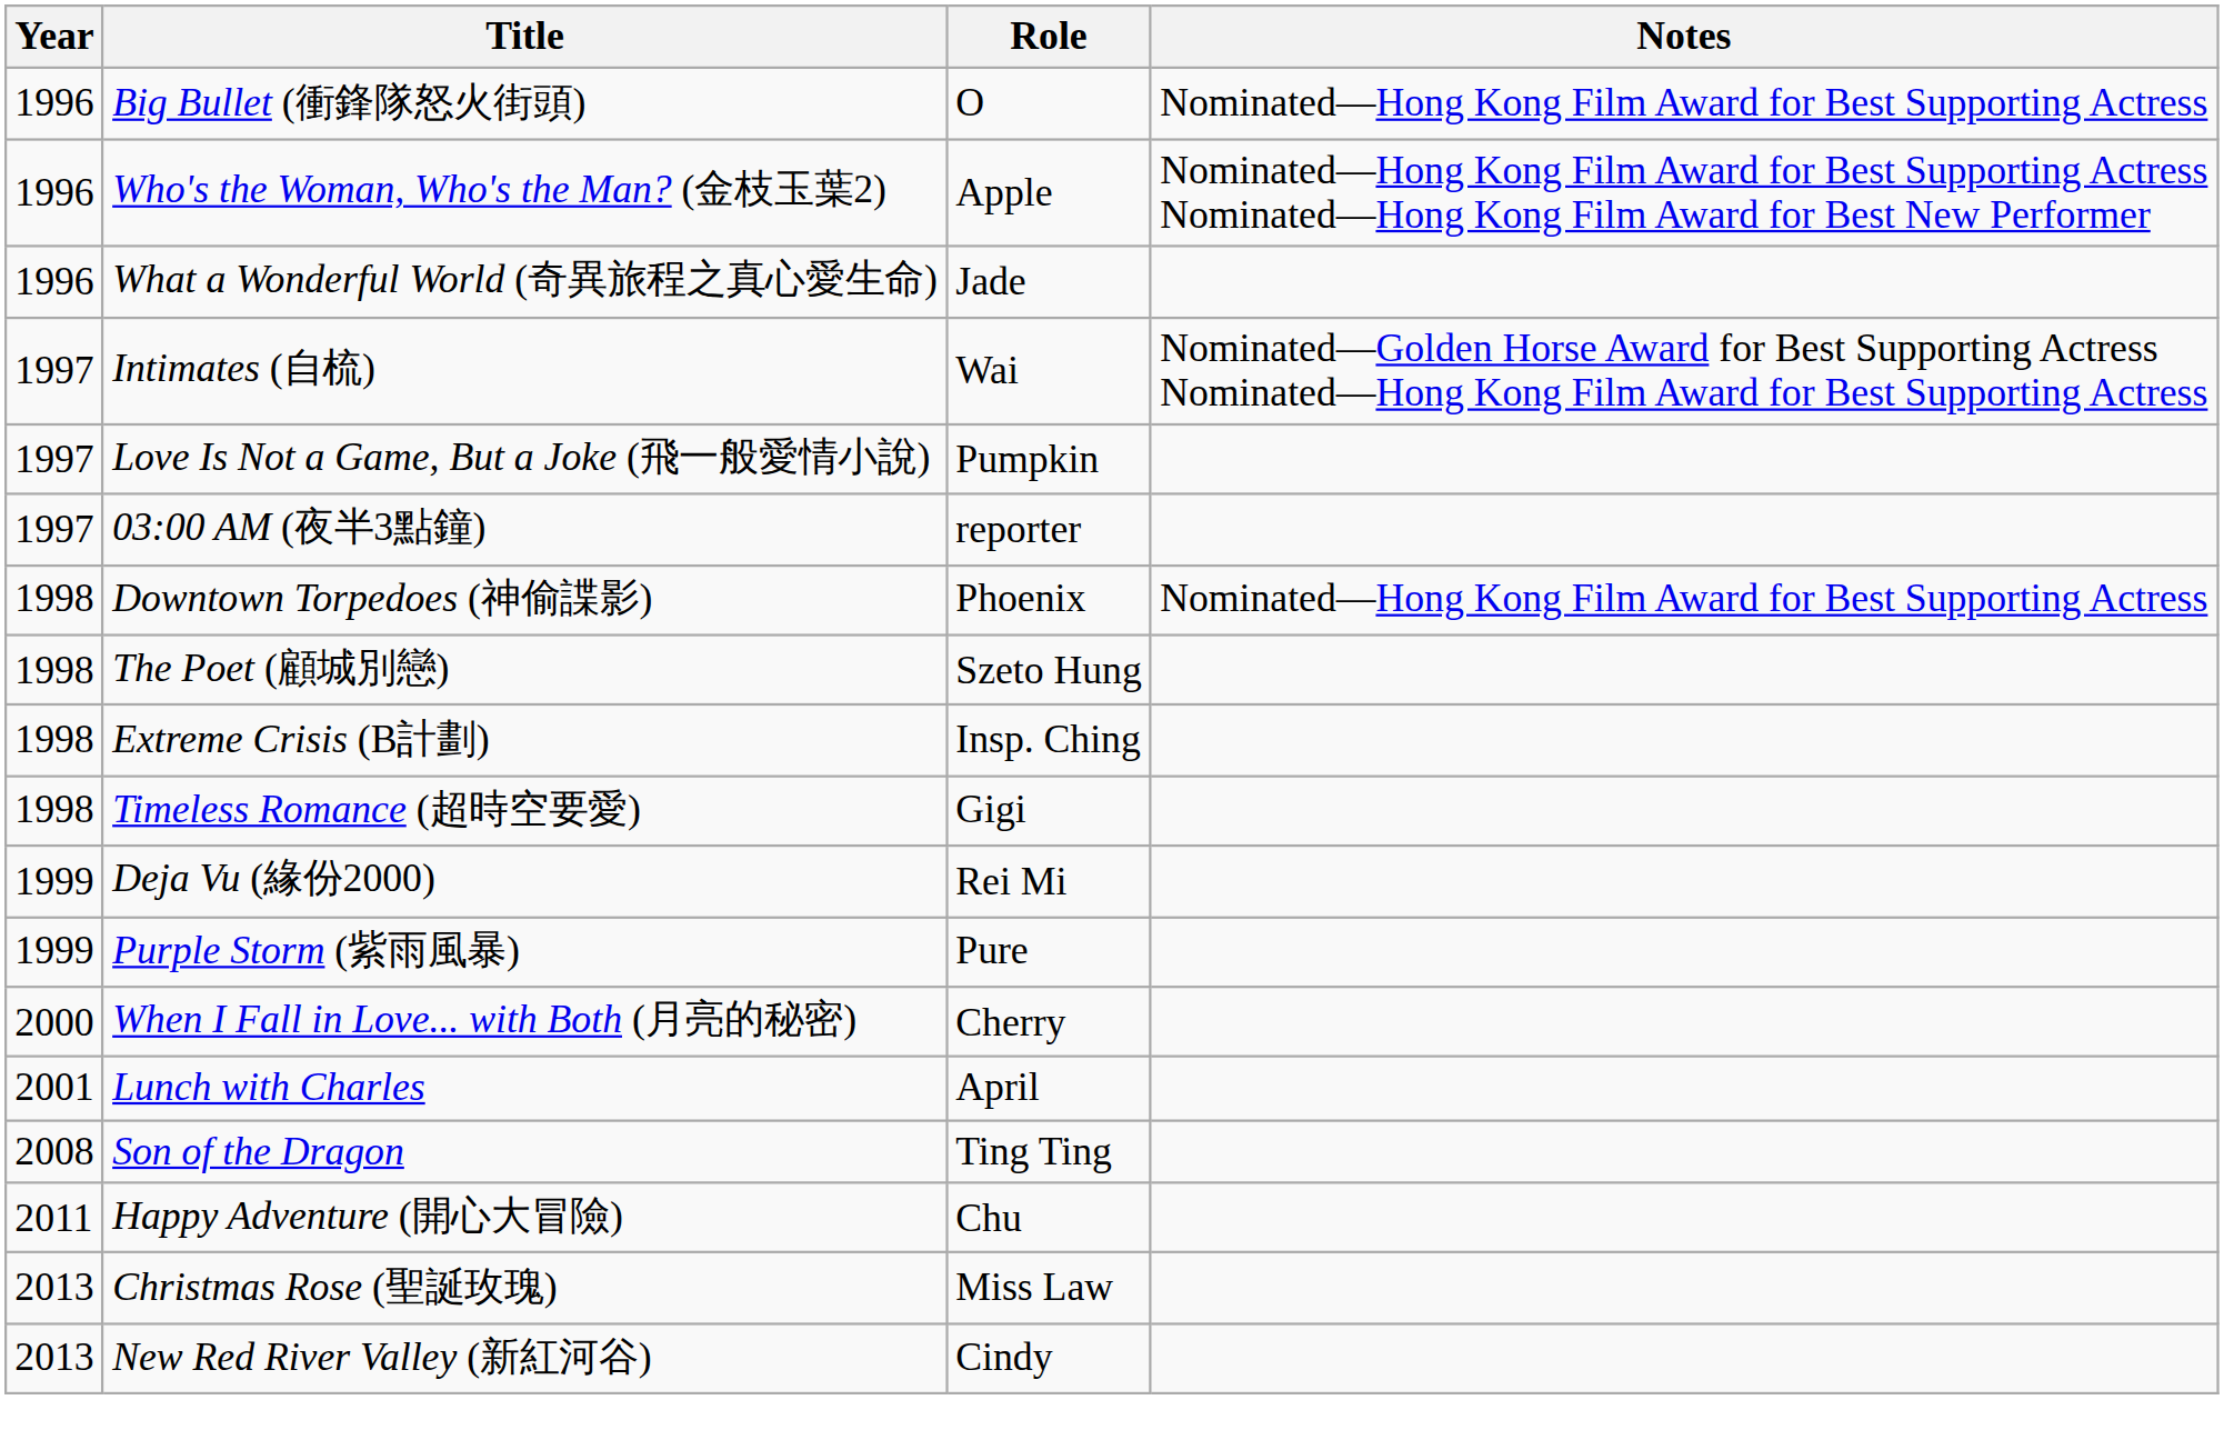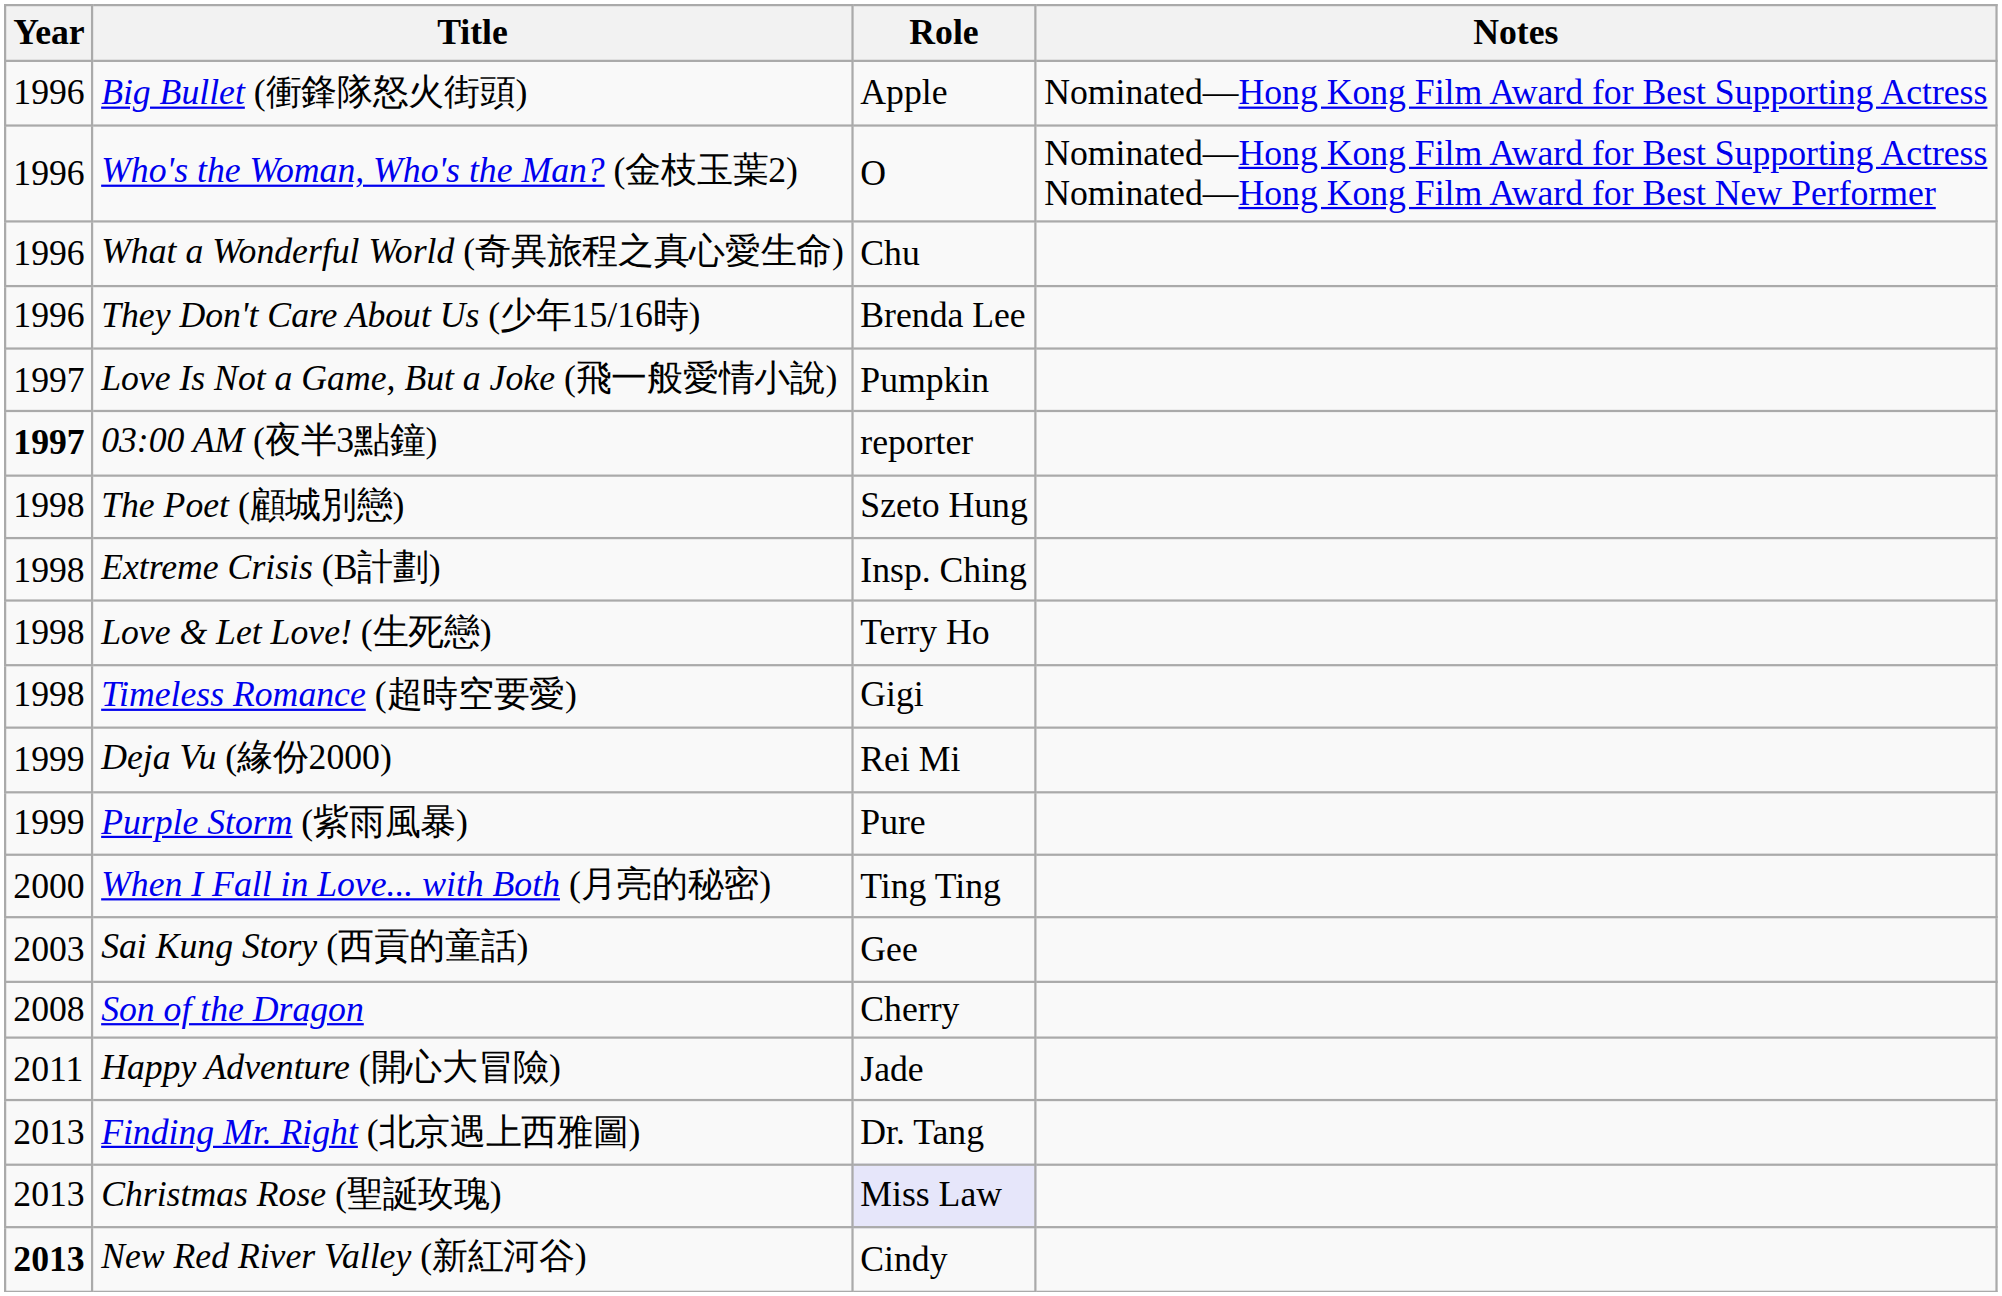Big Bullet (衝鋒隊怒火街頭) | Role: O -> Apple
Who's the Woman, Who's the Man? (金枝玉葉2) | Role: Apple -> O
What a Wonderful World (奇異旅程之真心愛生命) | Role: Jade -> Chu
+ row: 1996 | They Don't Care About Us (少年15/16時) | Brenda Lee
- row: 1997 | Intimates (自梳) | Wai | Nominated—Golden Horse Award for Best Supporting Actress Nominated—Hong Kong Film Award for Best Supporting Actress
03:00 AM (夜半3點鐘) | Year: normal -> bold
- row: 1998 | Downtown Torpedoes (神偷諜影) | Phoenix | Nominated—Hong Kong Film Award for Best Supporting Actress
+ row: 1998 | Love & Let Love! (生死戀) | Terry Ho
When I Fall in Love... with Both (月亮的秘密) | Role: Cherry -> Ting Ting
- row: 2001 | Lunch with Charles | April
+ row: 2003 | Sai Kung Story (西貢的童話) | Gee
Son of the Dragon | Role: Ting Ting -> Cherry
Happy Adventure (開心大冒險) | Role: Chu -> Jade
+ row: 2013 | Finding Mr. Right (北京遇上西雅圖) | Dr. Tang
Christmas Rose (聖誕玫瑰) | Role: no background -> lavender background
New Red River Valley (新紅河谷) | Year: normal -> bold
